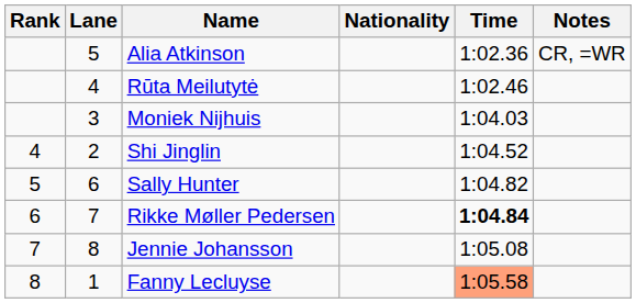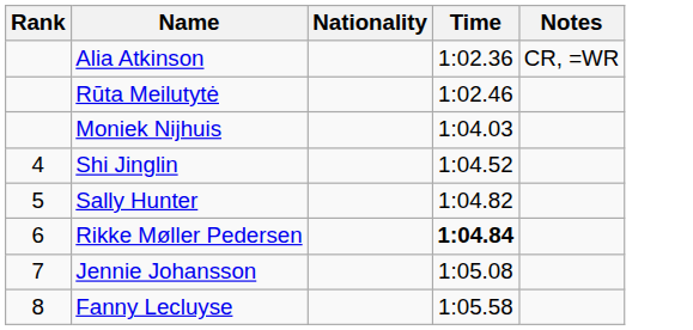- column: Lane | 5 | 4 | 3 | 2 | 6 | 7 | 8 | 1
Fanny Lecluyse | Time: lightsalmon background -> no background
